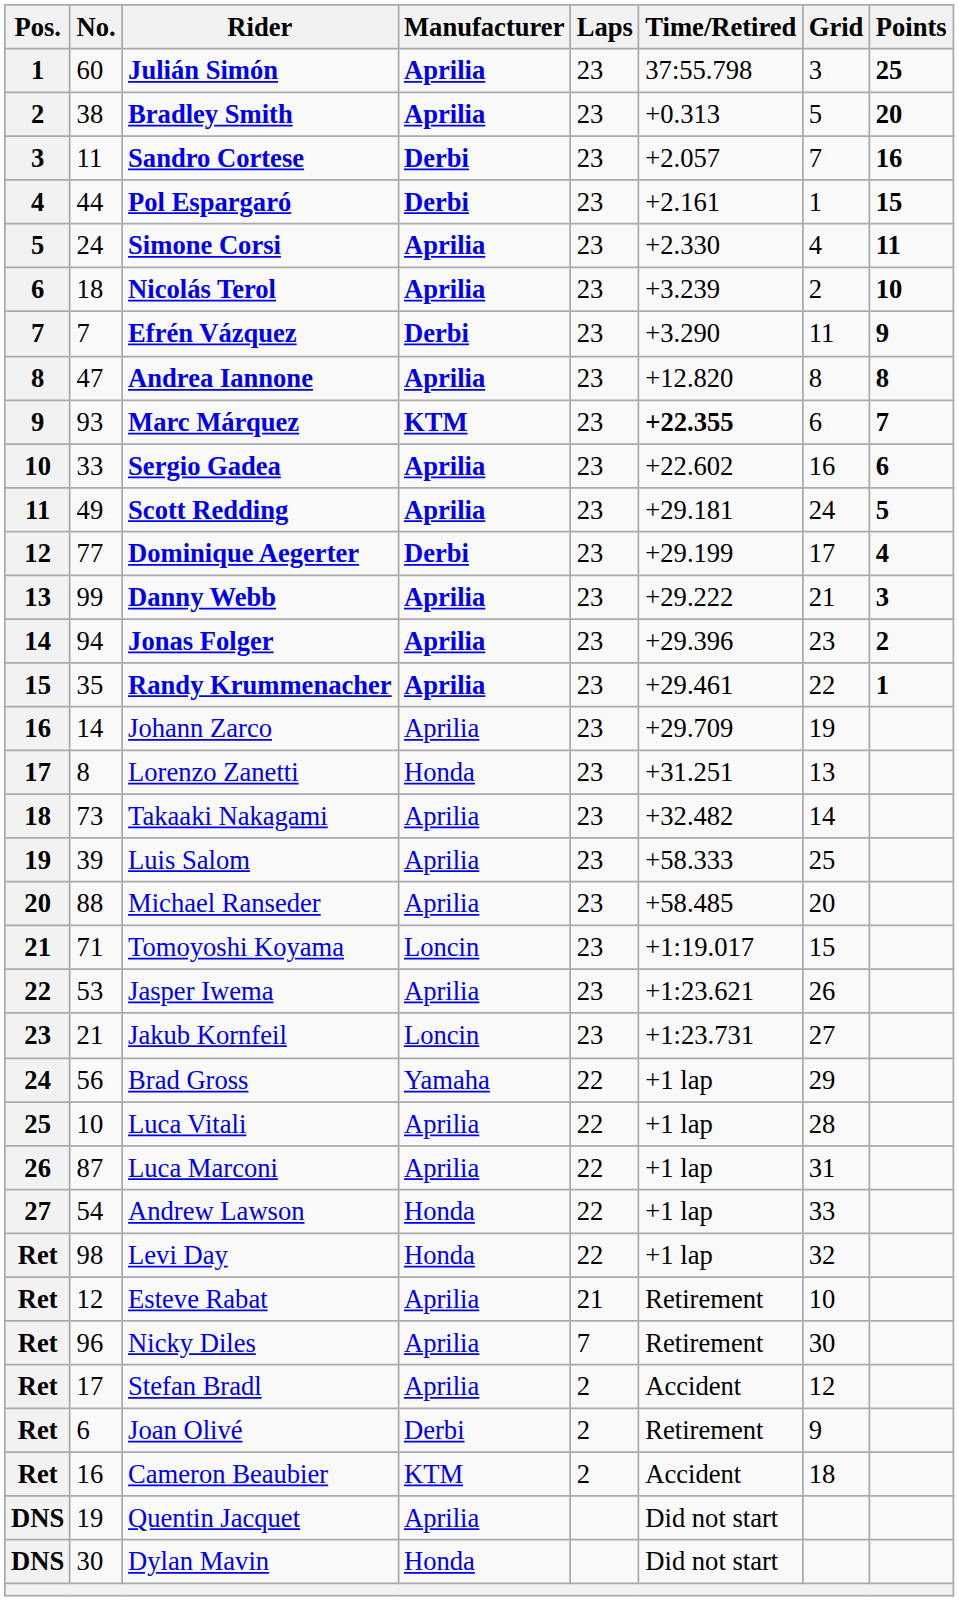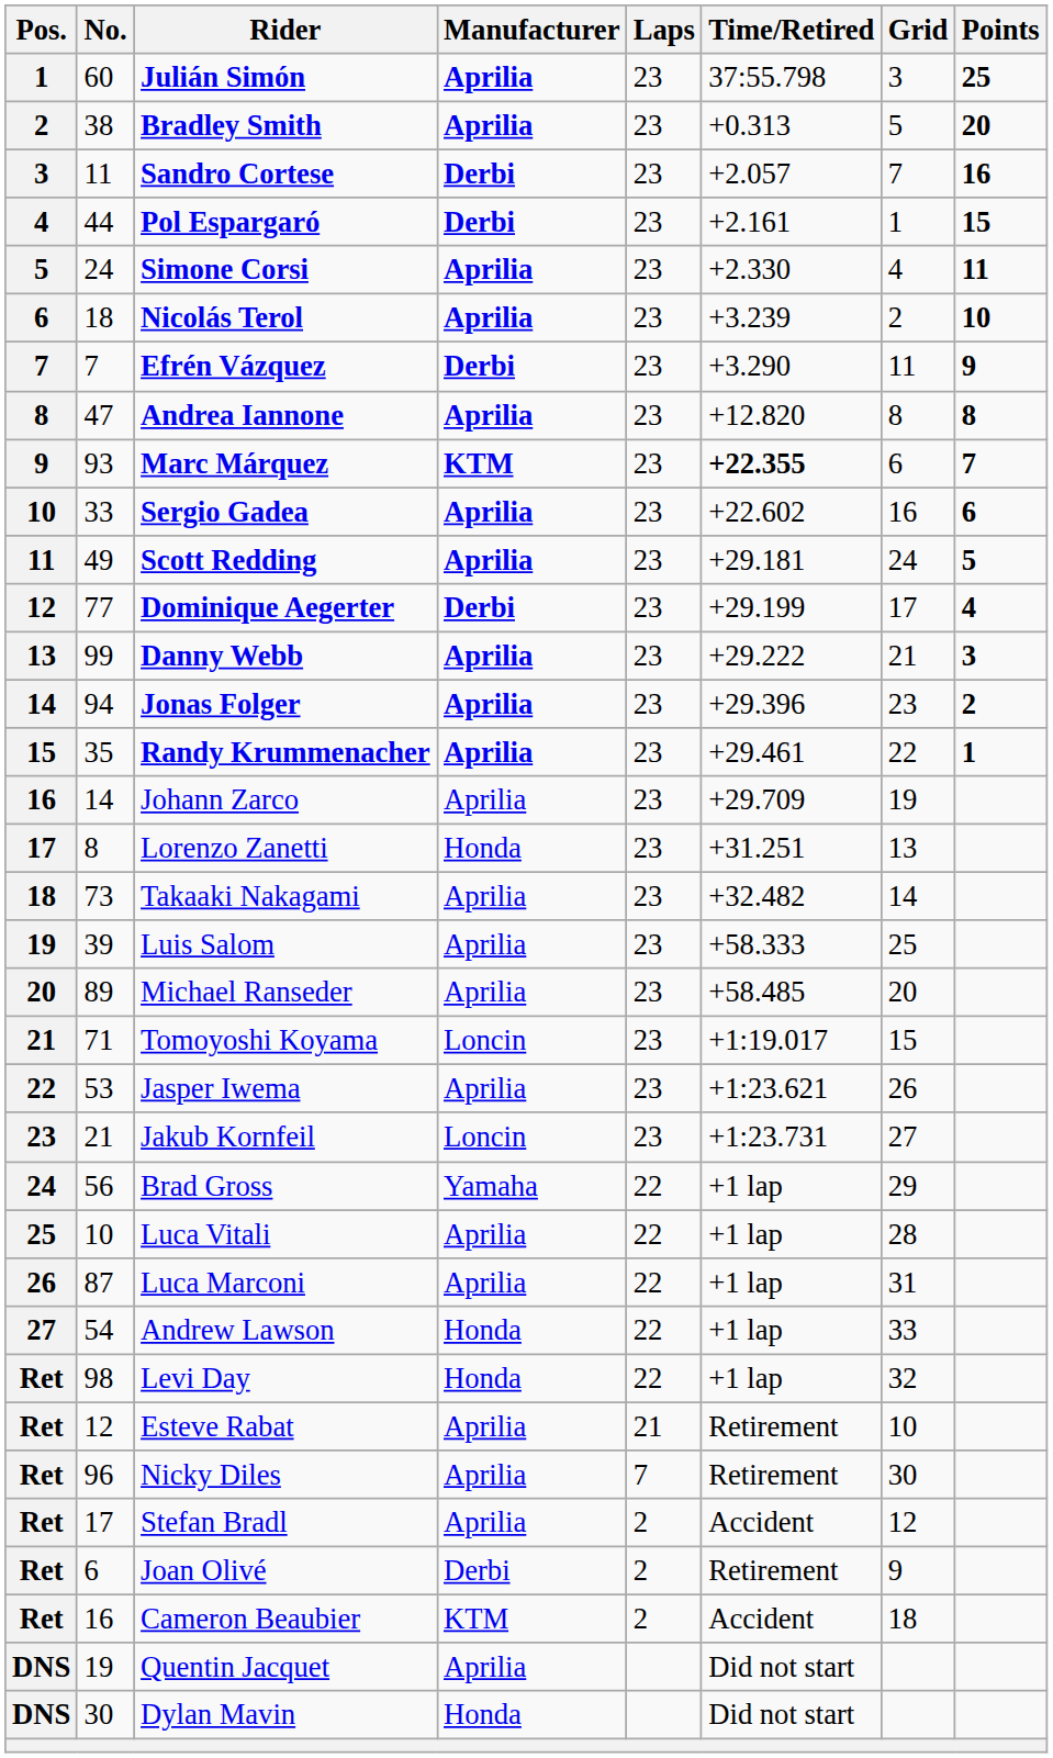Michael Ranseder | No.: 88 -> 89
